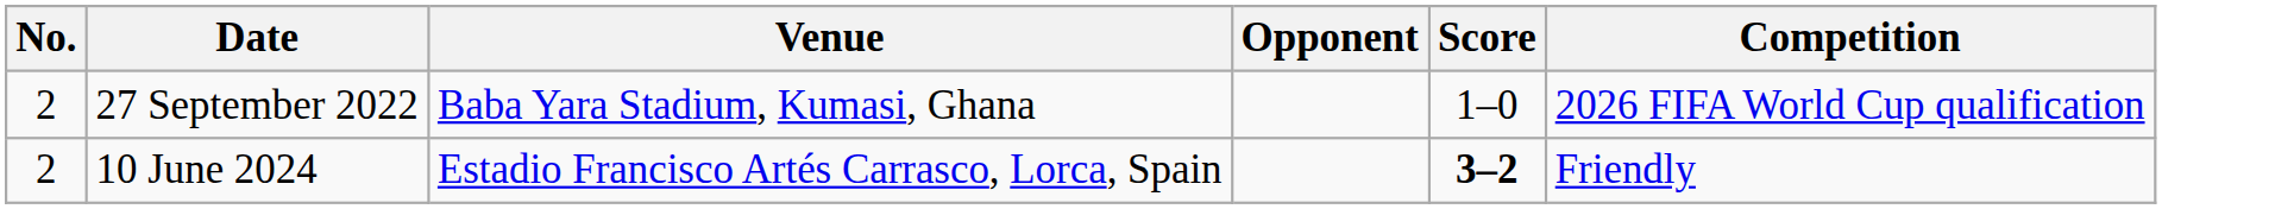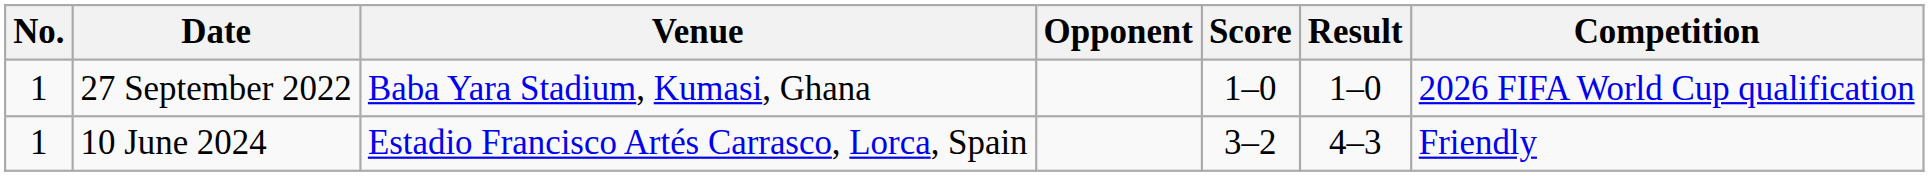+ column: Result | 1–0 | 4–3
27 September 2022 | No.: 2 -> 1
10 June 2024 | No.: 2 -> 1
10 June 2024 | Score: bold -> normal
